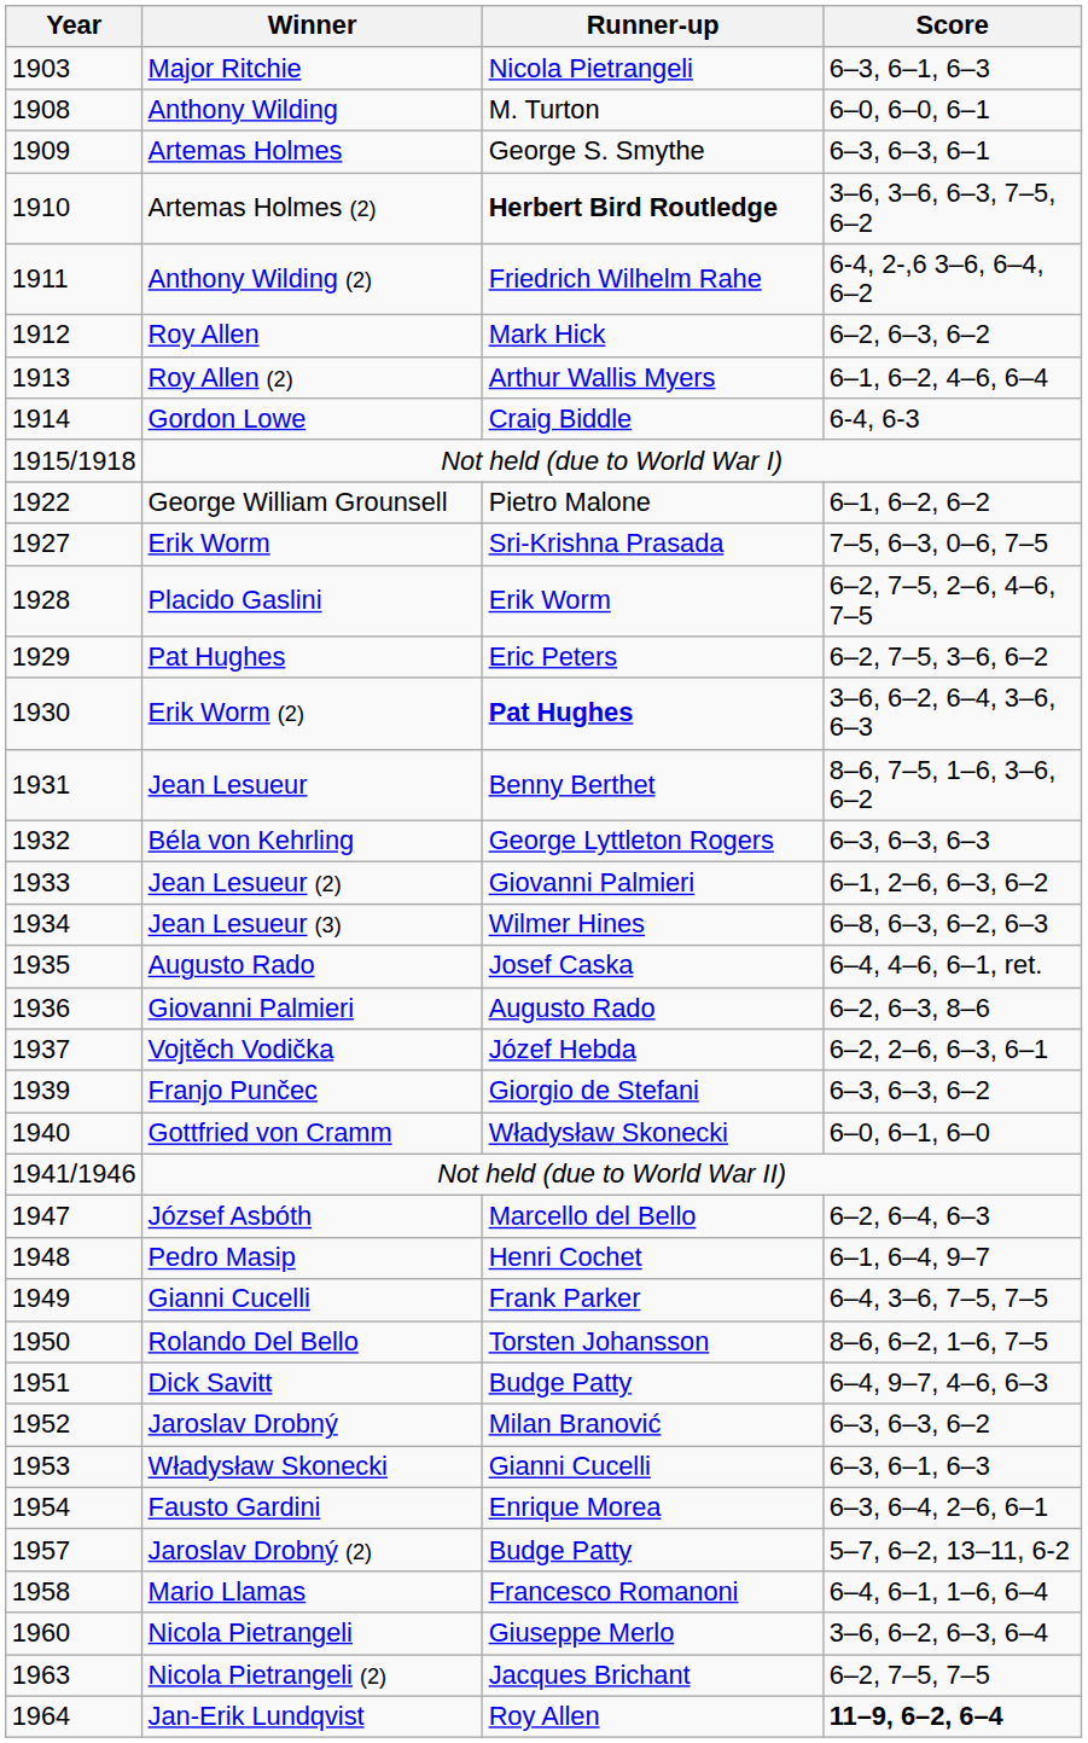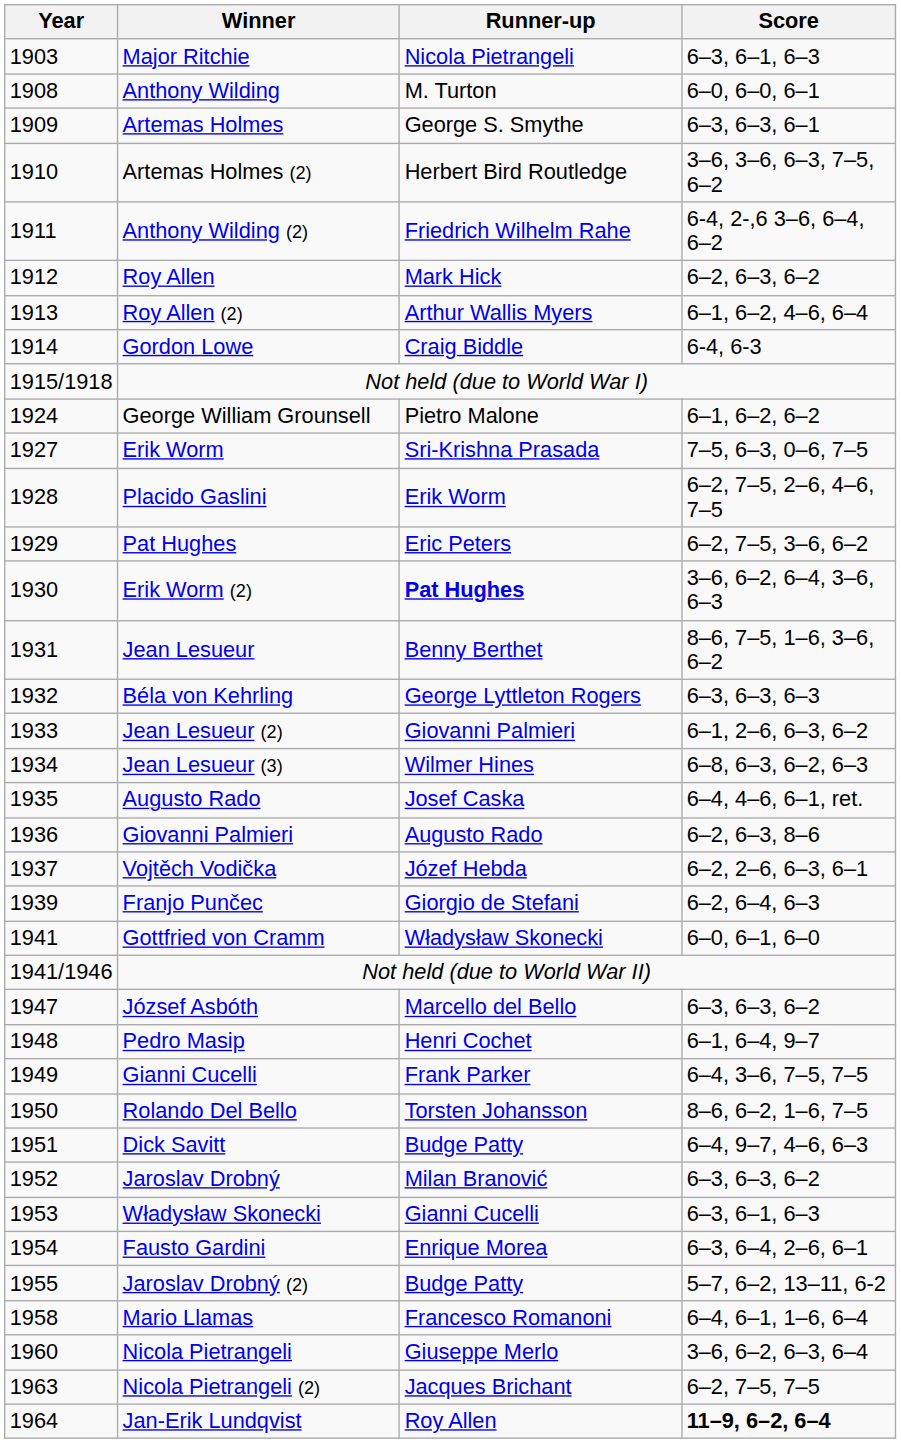Artemas Holmes (2) | Runner-up: bold -> normal
George William Grounsell | Year: 1922 -> 1924
Franjo Punčec | Score: 6–3, 6–3, 6–2 -> 6–2, 6–4, 6–3
Gottfried von Cramm | Year: 1940 -> 1941
József Asbóth | Score: 6–2, 6–4, 6–3 -> 6–3, 6–3, 6–2
Jaroslav Drobný (2) | Year: 1957 -> 1955
